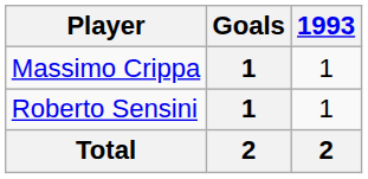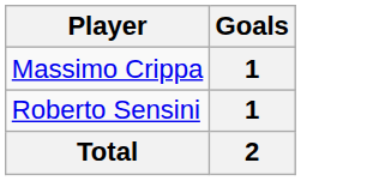- column: 1993 | 1 | 1 | 2
